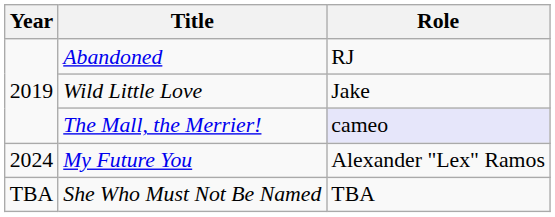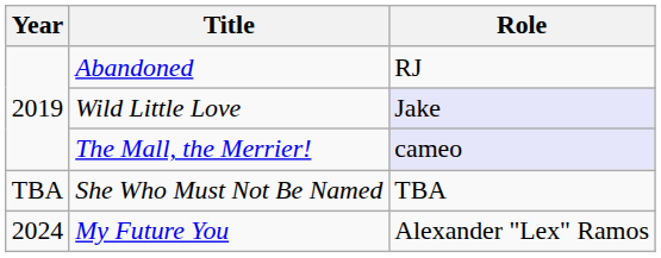Wild Little Love | Role: no background -> lavender background
rows swapped: My Future You <-> She Who Must Not Be Named
